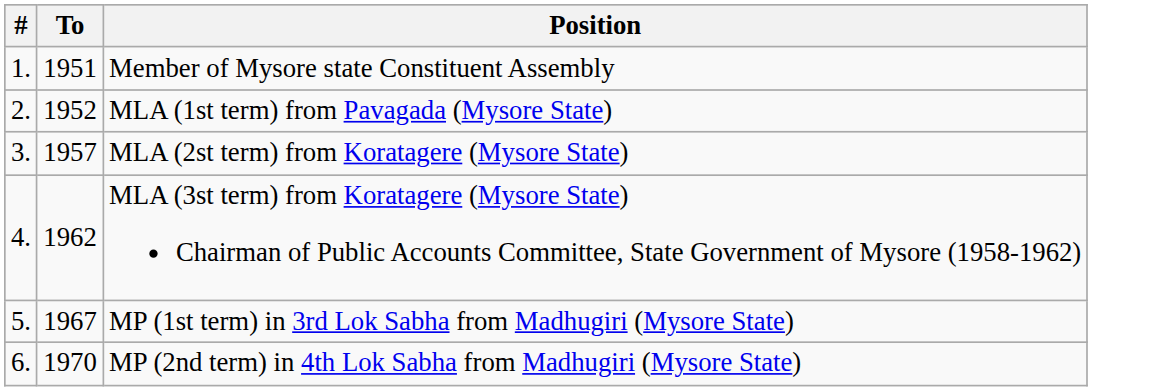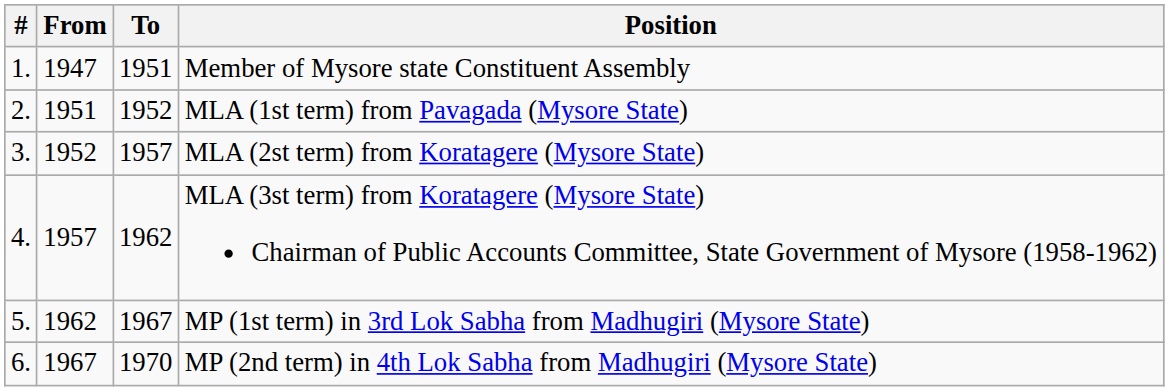+ column: From | 1947 | 1951 | 1952 | 1957 | 1962 | 1967
